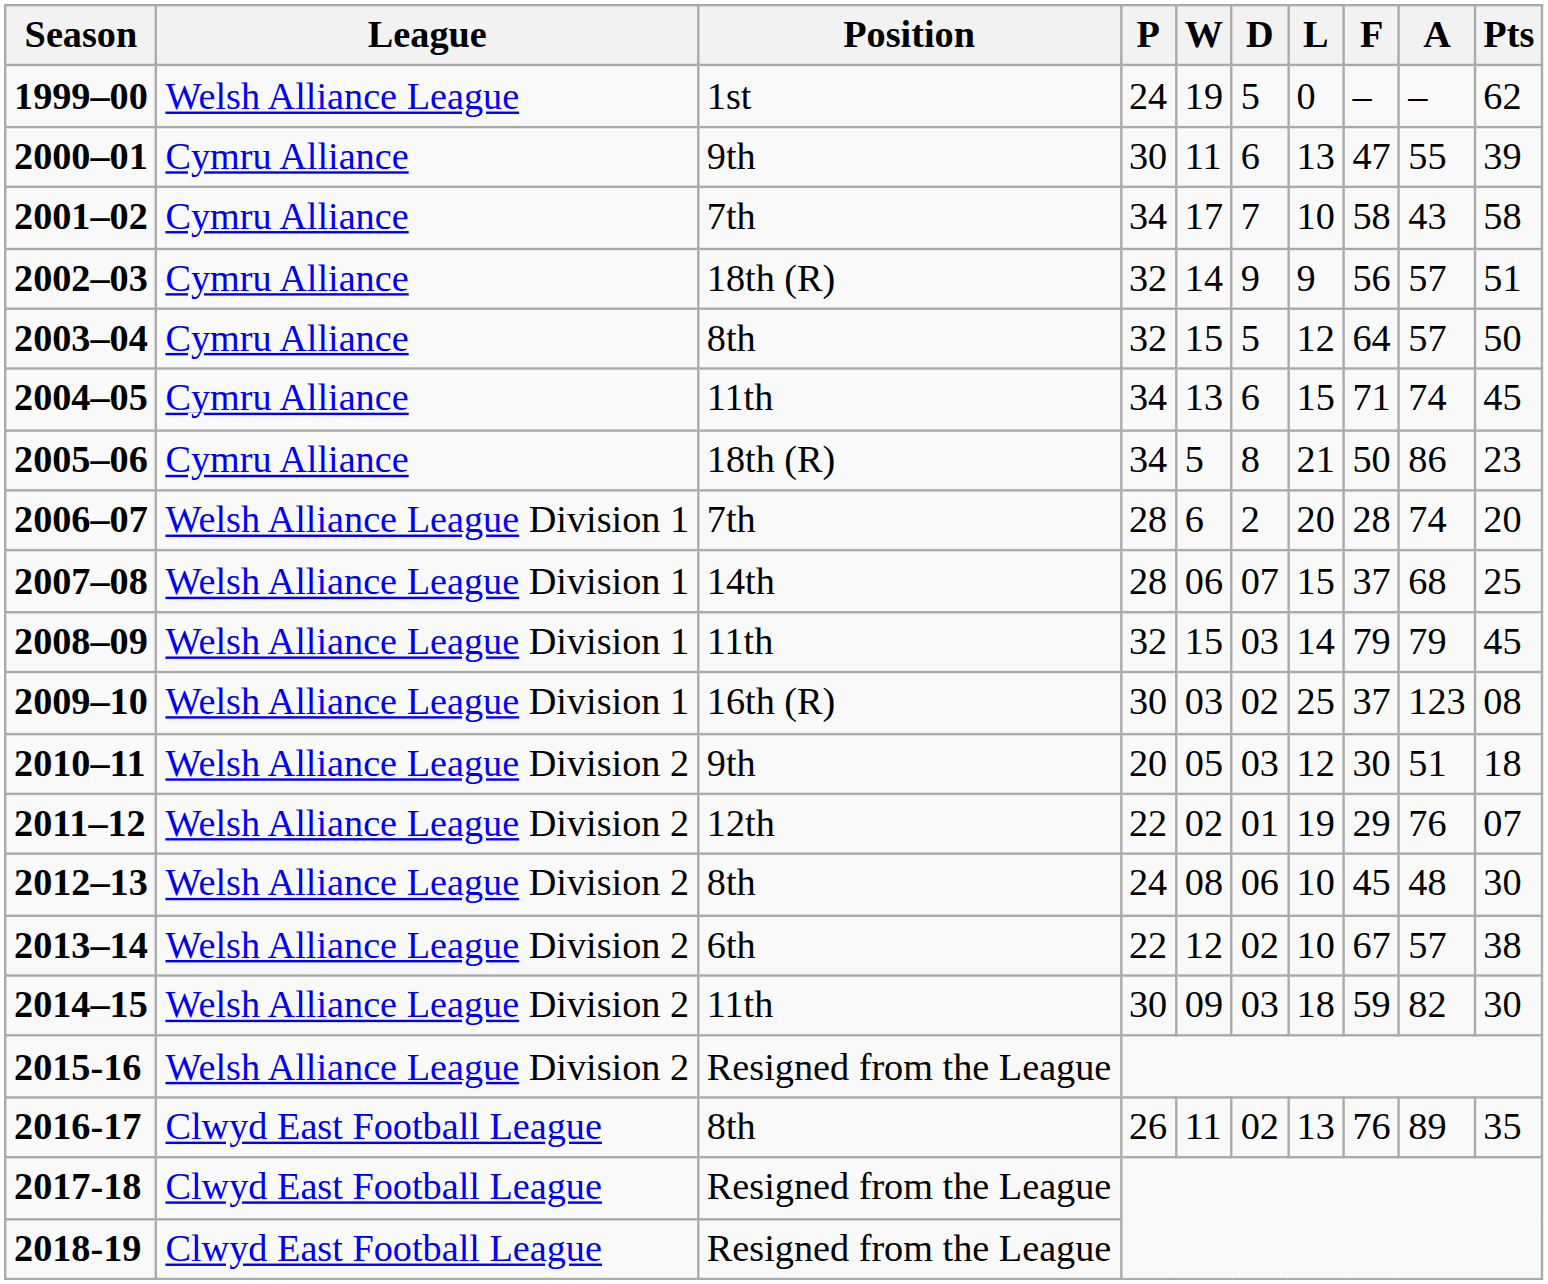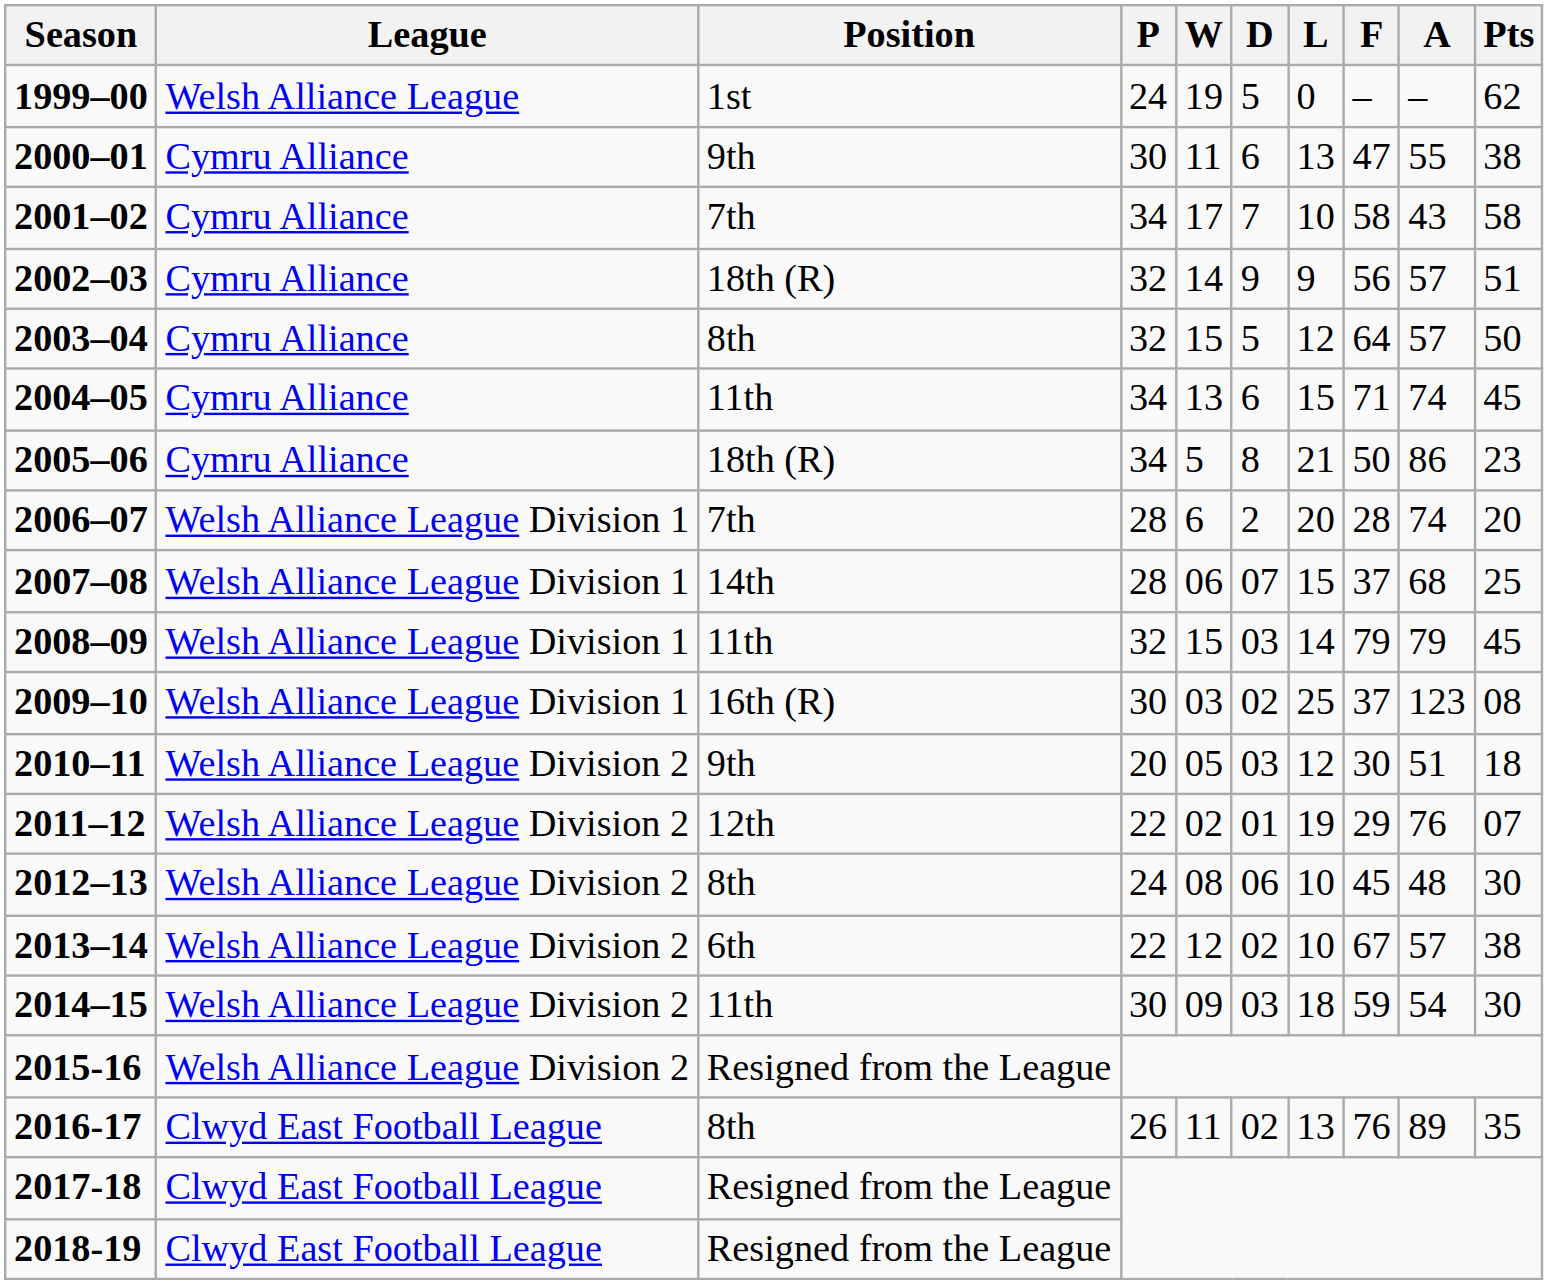2000–01 | Pts: 39 -> 38
2014–15 | A: 82 -> 54
